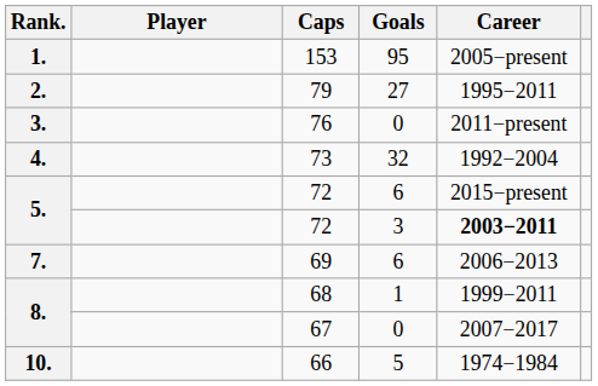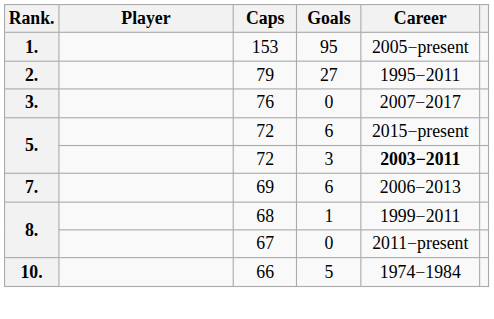3. | Career: 2011−present -> 2007−2017
- row: 4. | 73 | 32 | 1992−2004
8. / 0 | Career: 2007−2017 -> 2011−present
